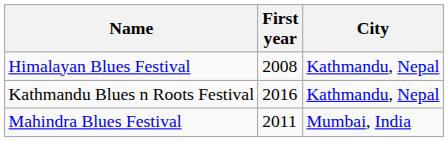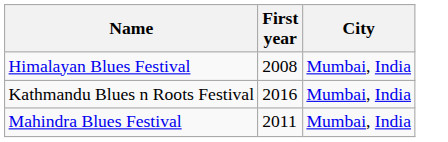Himalayan Blues Festival | City: Kathmandu, Nepal -> Mumbai, India
Kathmandu Blues n Roots Festival | City: Kathmandu, Nepal -> Mumbai, India
